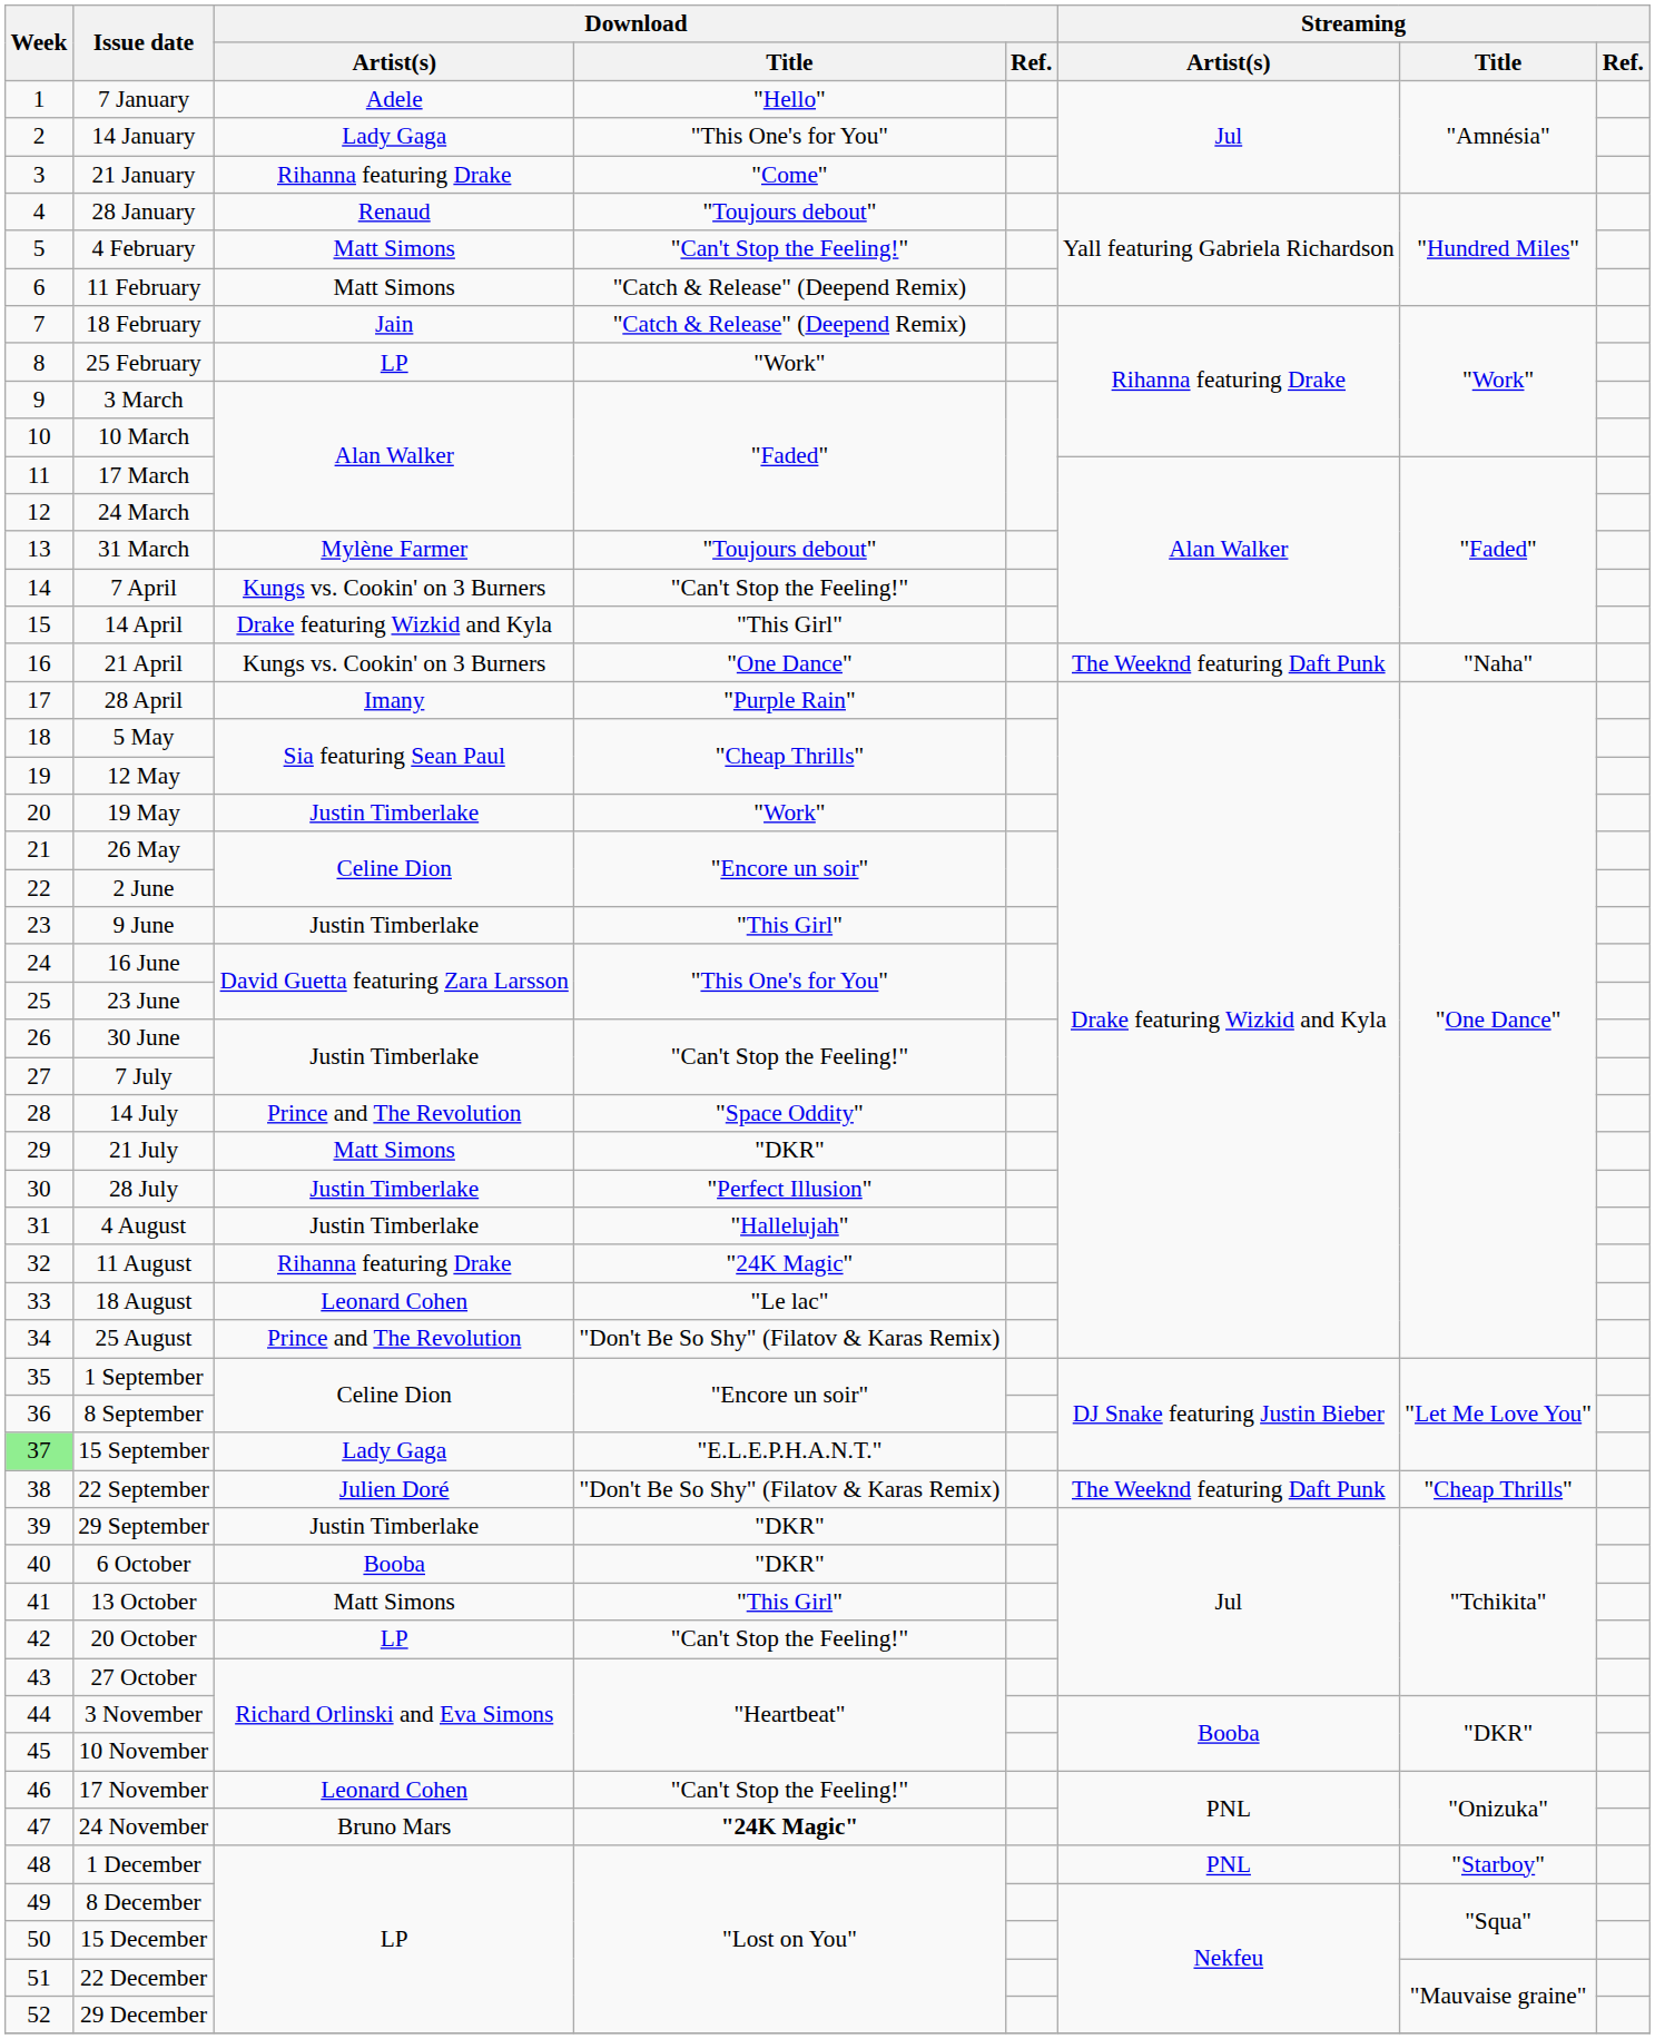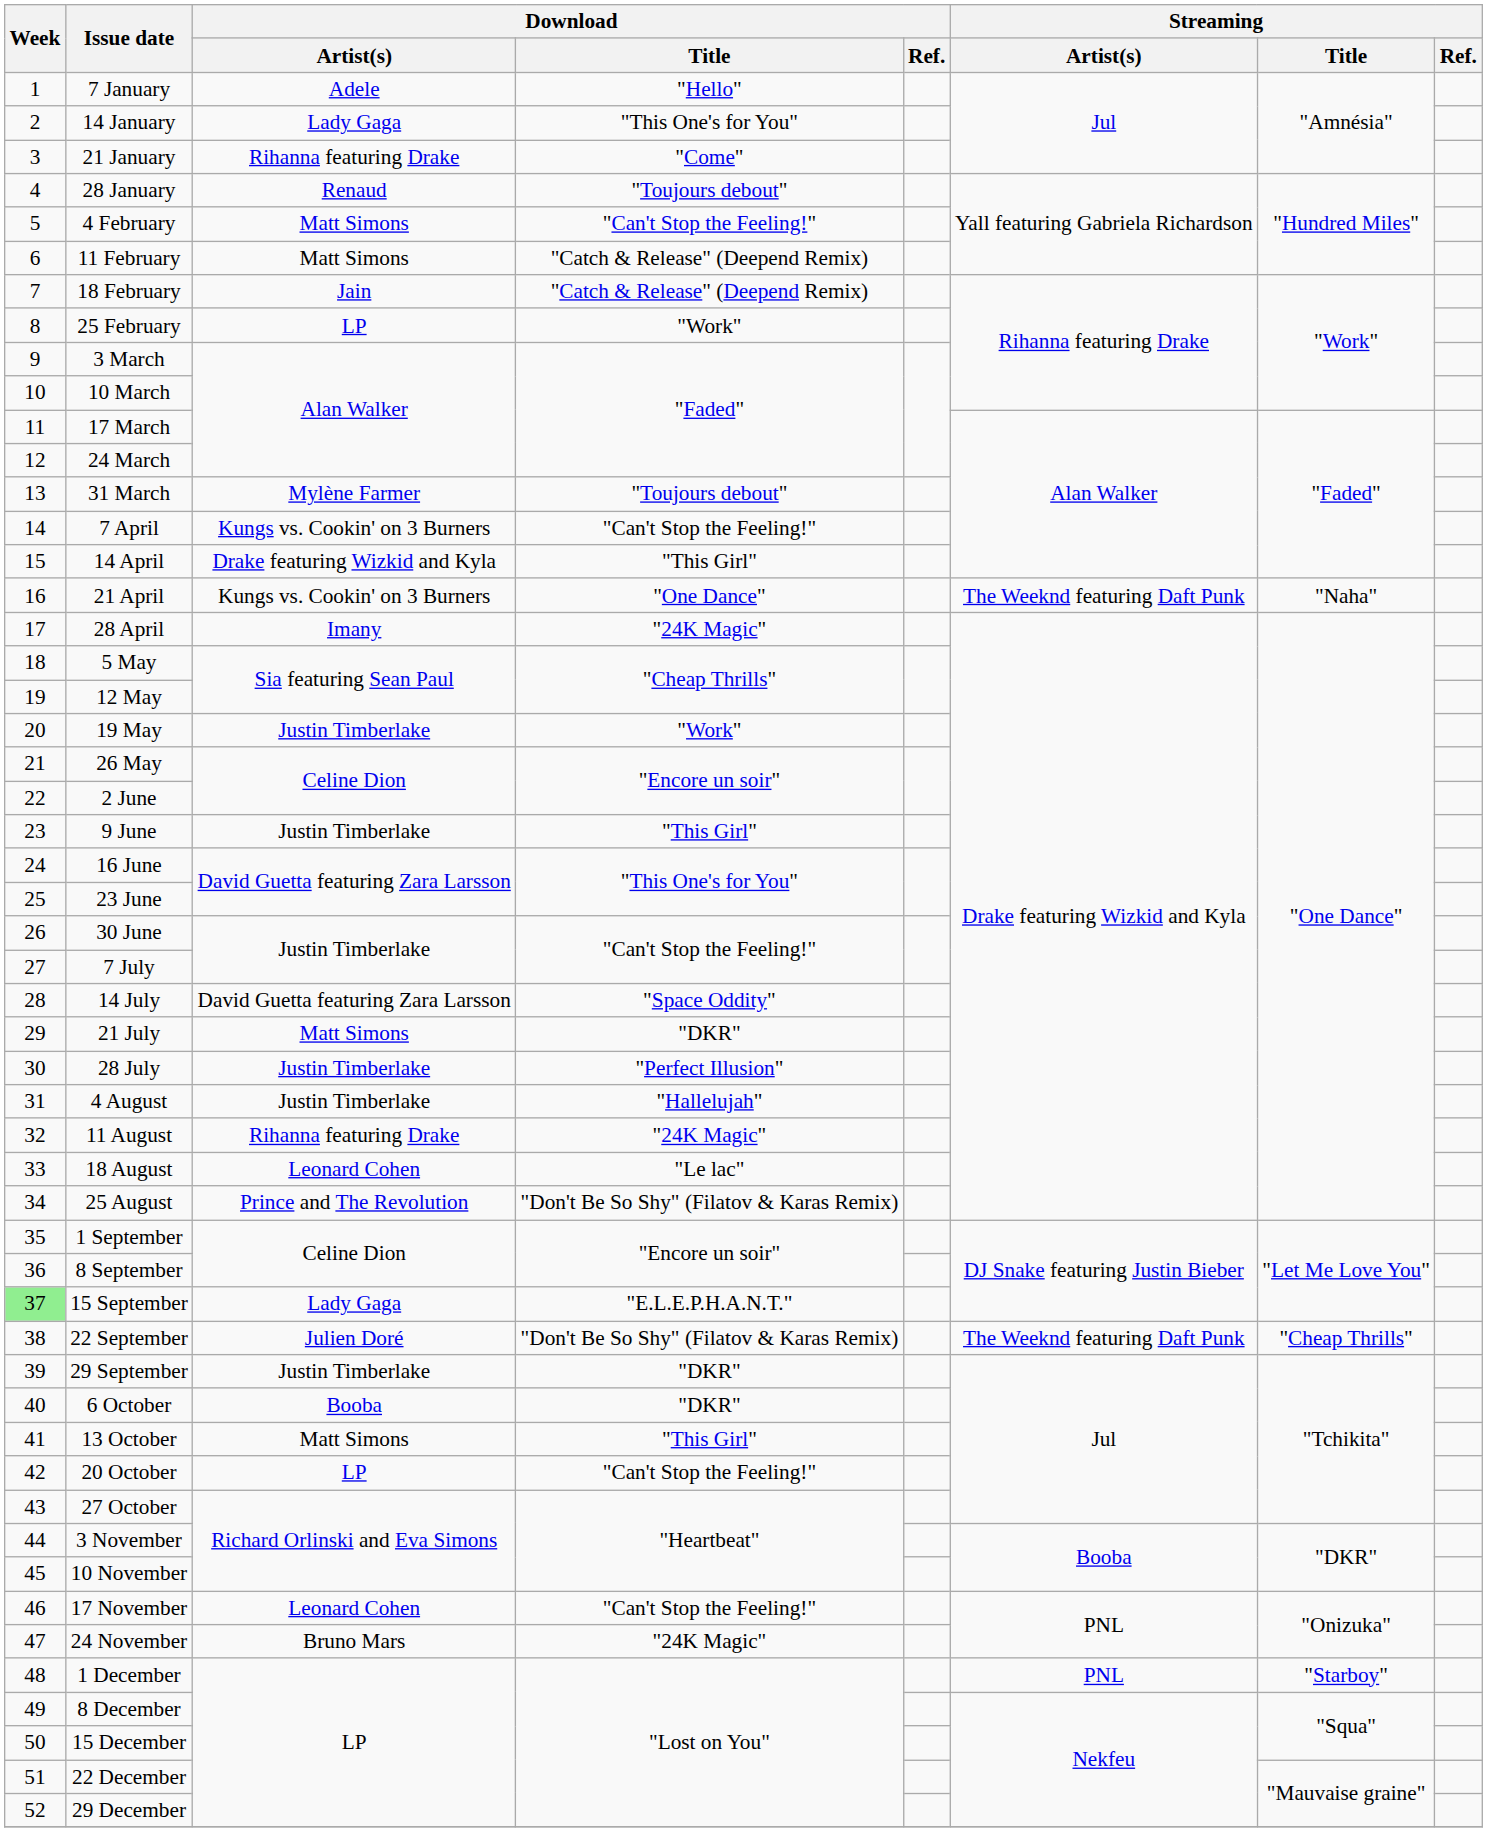28 April | Download / Title: "Purple Rain" -> "24K Magic"
14 July | Download / Artist(s): Prince and The Revolution -> David Guetta featuring Zara Larsson
24 November | Download / Title: bold -> normal
